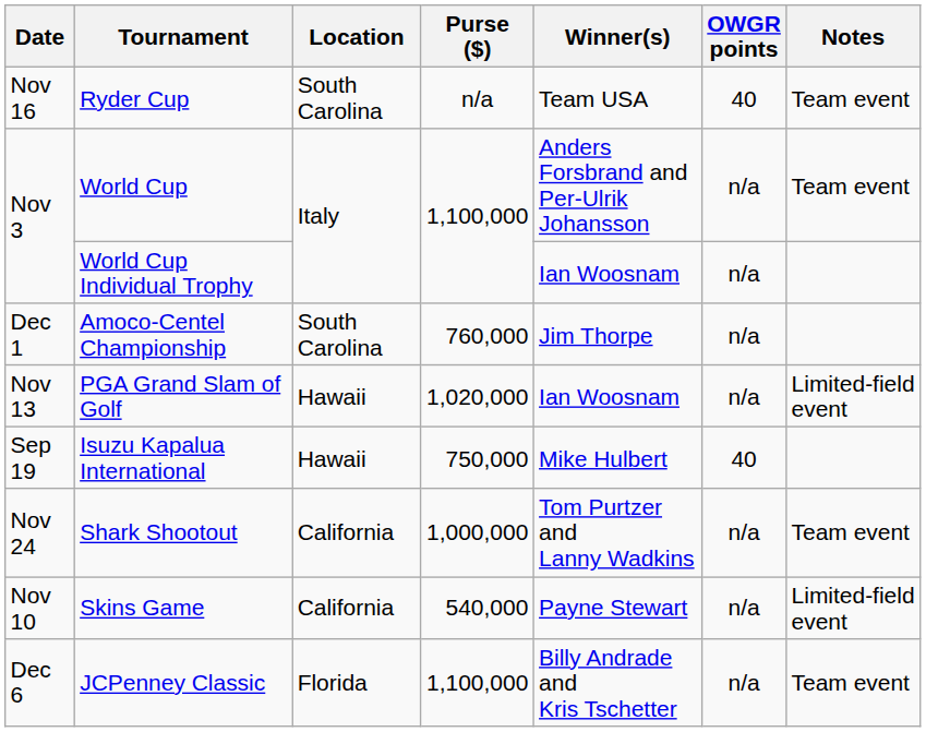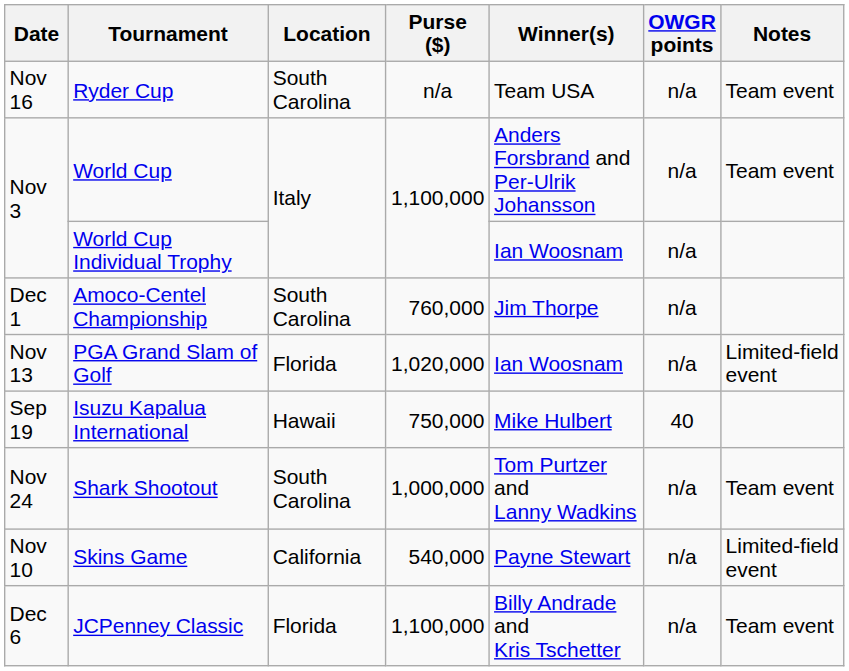Ryder Cup | OWGR points: 40 -> n/a
PGA Grand Slam of Golf | Location: Hawaii -> Florida
Shark Shootout | Location: California -> South Carolina
